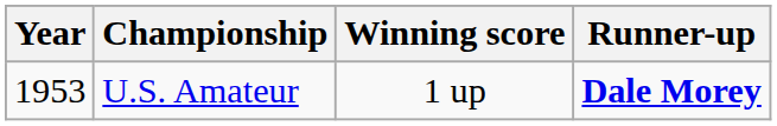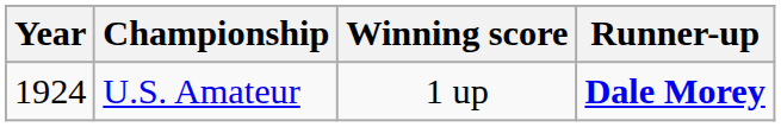U.S. Amateur | Year: 1953 -> 1924
